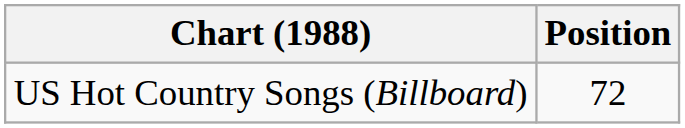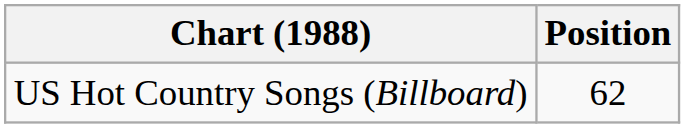US Hot Country Songs (Billboard) | Position: 72 -> 62
